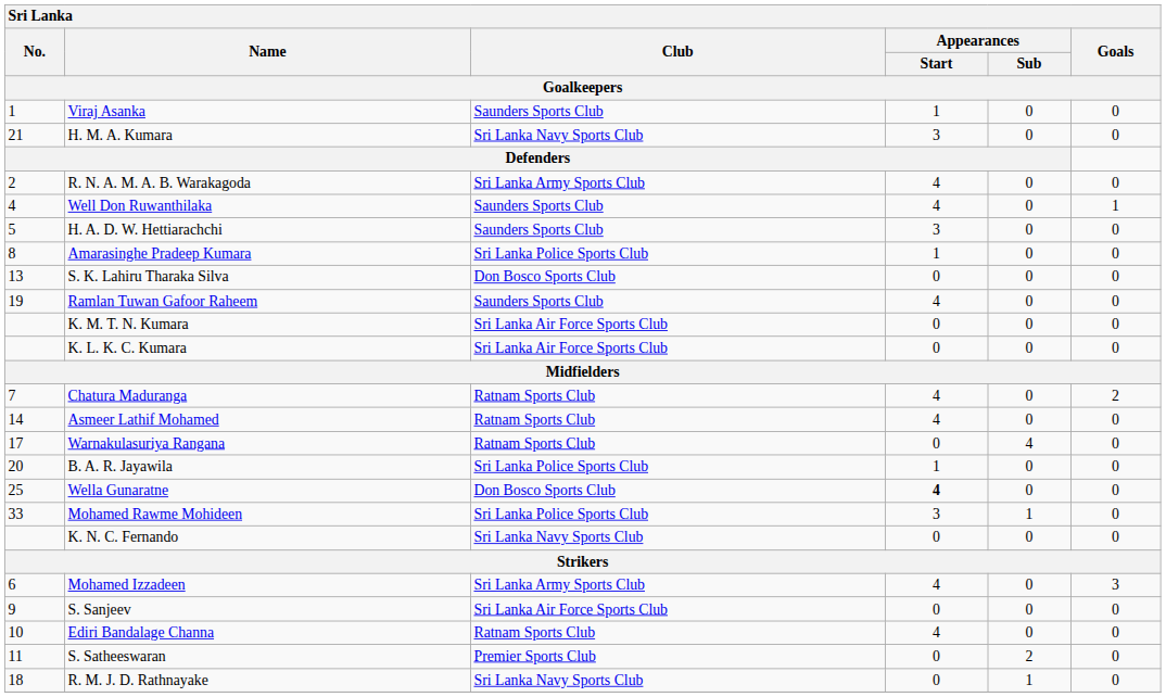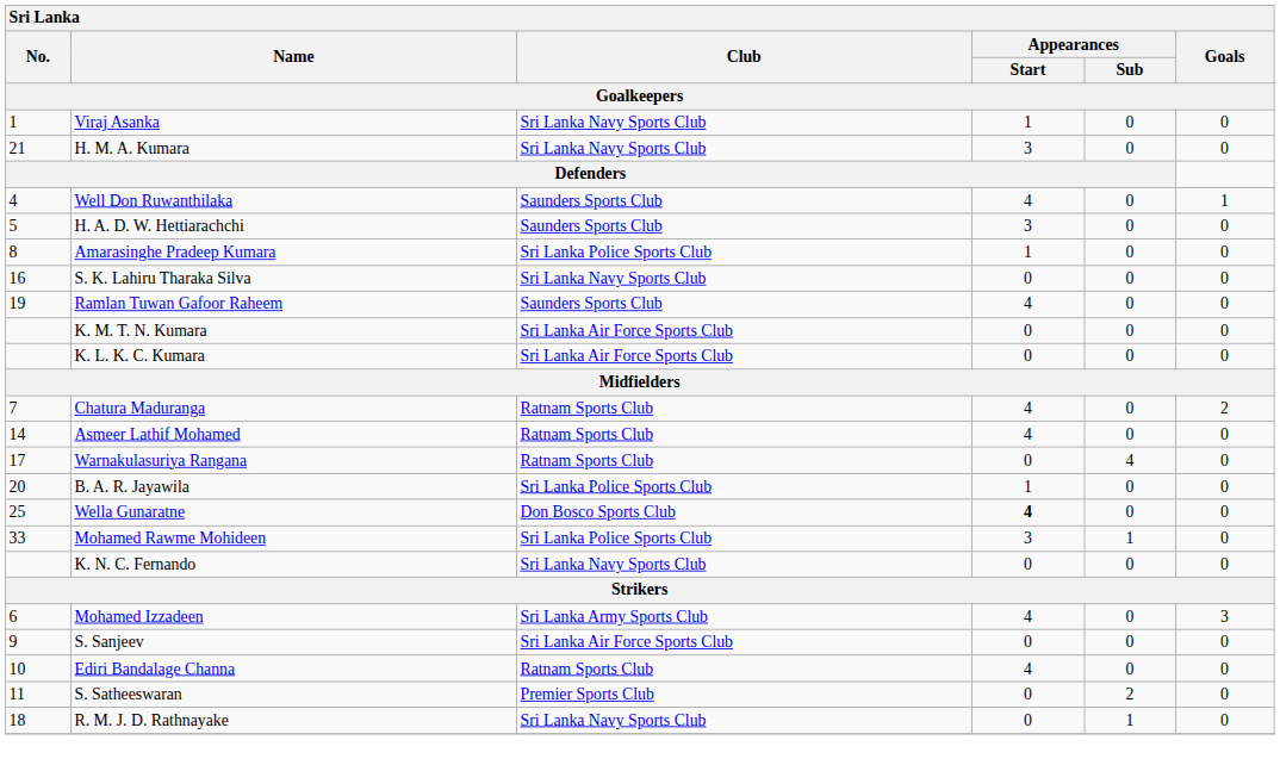Viraj Asanka | Club: Saunders Sports Club -> Sri Lanka Navy Sports Club
- row: 2 | R. N. A. M. A. B. Warakagoda | Sri Lanka Army Sports Club | 4 | 0 | 0
S. K. Lahiru Tharaka Silva | No.: 13 -> 16
S. K. Lahiru Tharaka Silva | Club: Don Bosco Sports Club -> Sri Lanka Navy Sports Club
